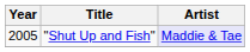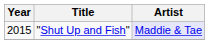"Shut Up and Fish" | Year: 2005 -> 2015
